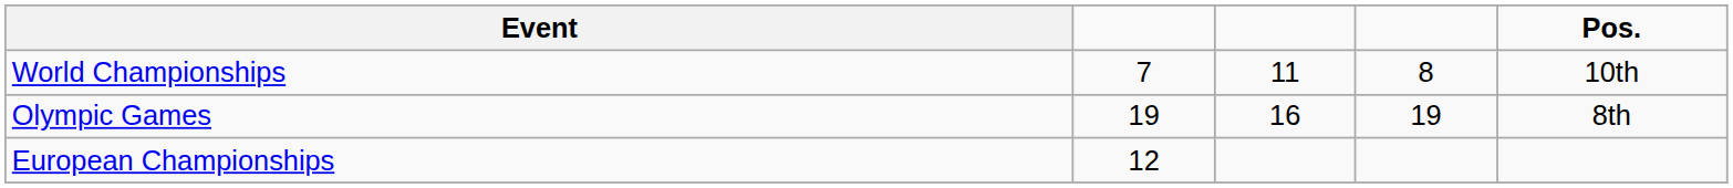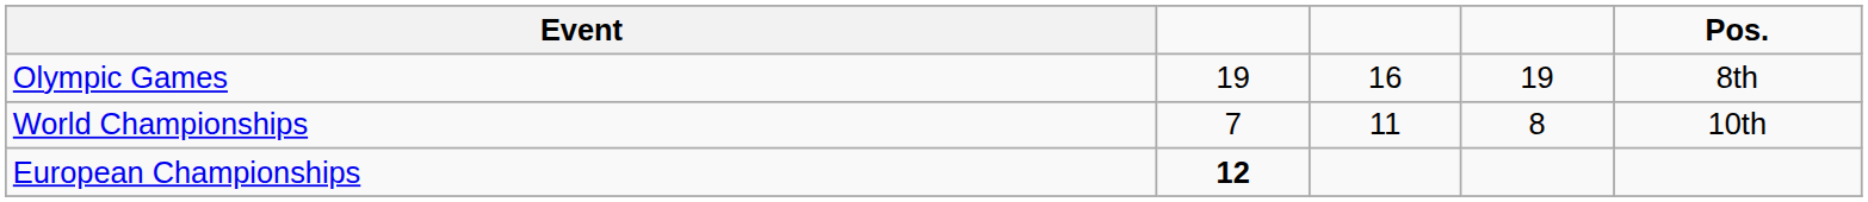rows swapped: Olympic Games <-> World Championships
European Championships | column 2: normal -> bold
